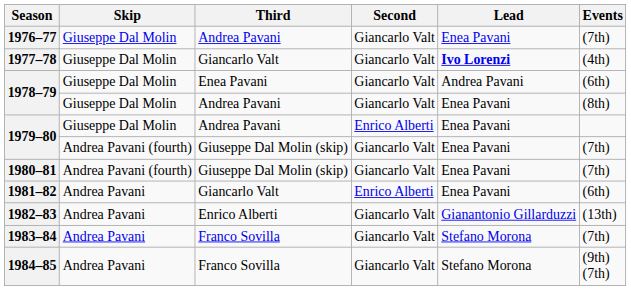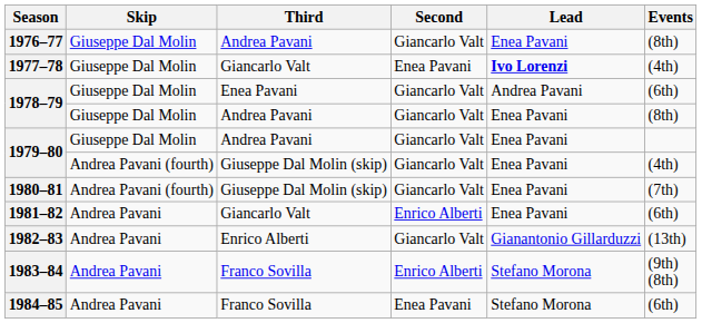1976–77 | Events: (7th) -> (8th)
1977–78 | Second: Giancarlo Valt -> Enea Pavani
1979–80 / Andrea Pavani | Second: Enrico Alberti -> Giancarlo Valt
1979–80 / Giuseppe Dal Molin (skip) | Events: (7th) -> (4th)
1983–84 | Second: Giancarlo Valt -> Enrico Alberti
1983–84 | Events: (7th) -> (9th) (8th)
1984–85 | Second: Giancarlo Valt -> Enea Pavani
1984–85 | Events: (9th) (7th) -> (6th)
